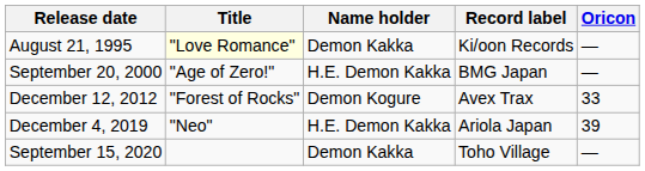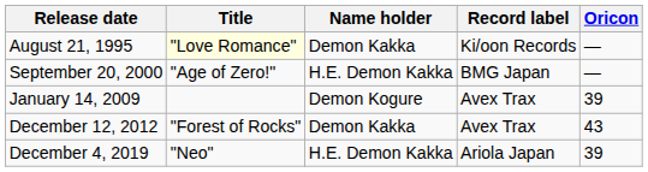+ row: January 14, 2009 | Demon Kogure | Avex Trax | 39
December 12, 2012 | Name holder: Demon Kogure -> Demon Kakka
December 12, 2012 | Oricon: 33 -> 43
- row: September 15, 2020 | Demon Kakka | Toho Village | —
